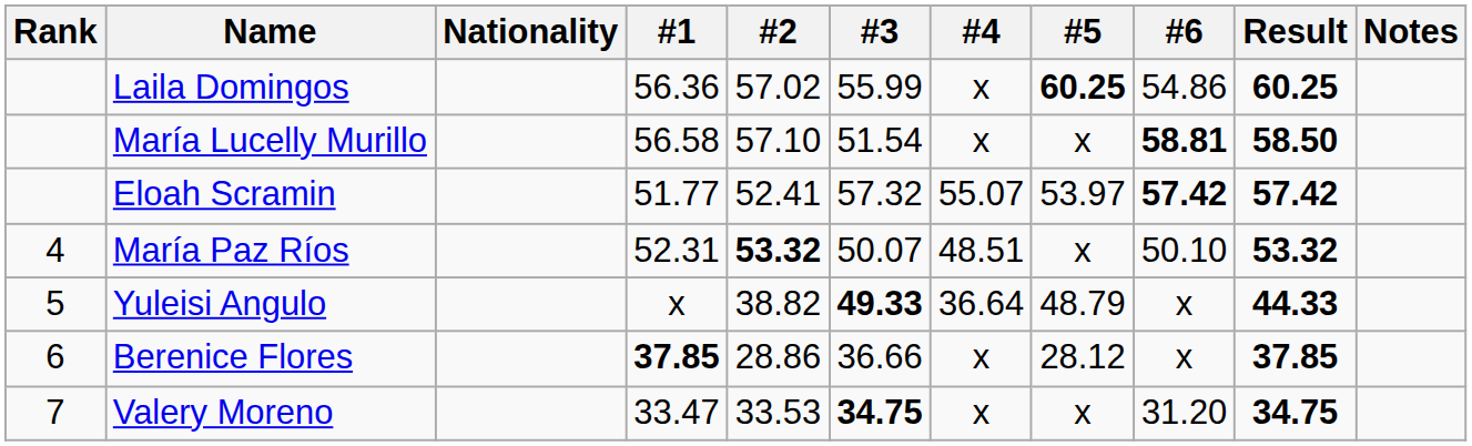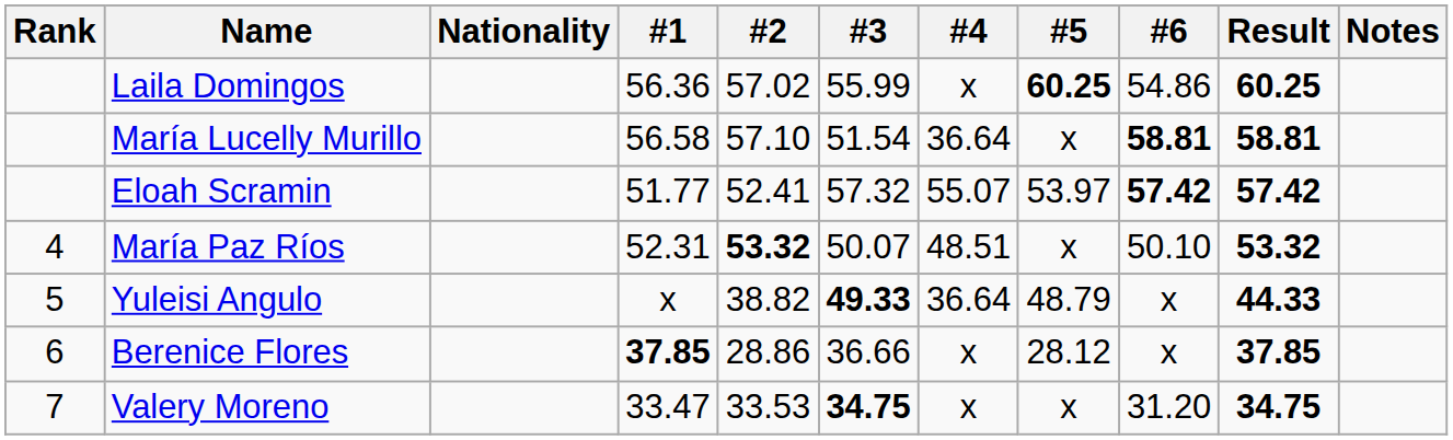María Lucelly Murillo | #4: x -> 36.64
María Lucelly Murillo | Result: 58.50 -> 58.81
